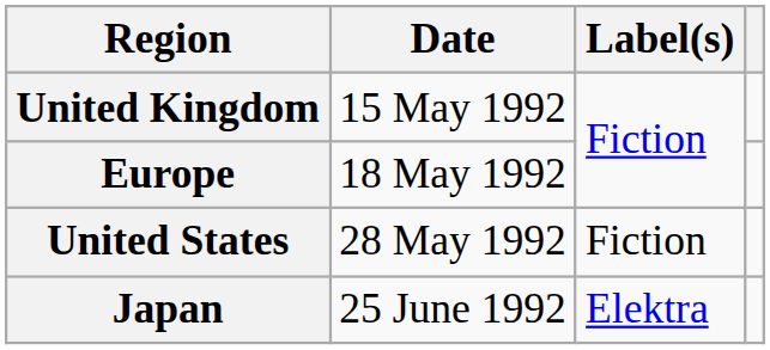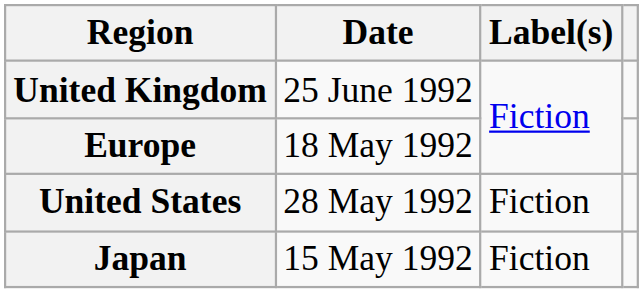United Kingdom | Date: 15 May 1992 -> 25 June 1992
Japan | Date: 25 June 1992 -> 15 May 1992
Japan | Label(s): Elektra -> Fiction
